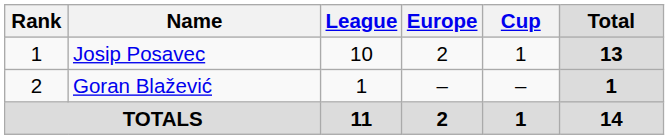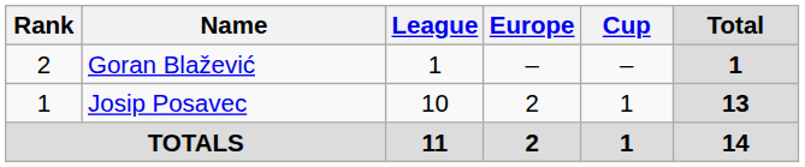rows swapped: Josip Posavec <-> Goran Blažević
